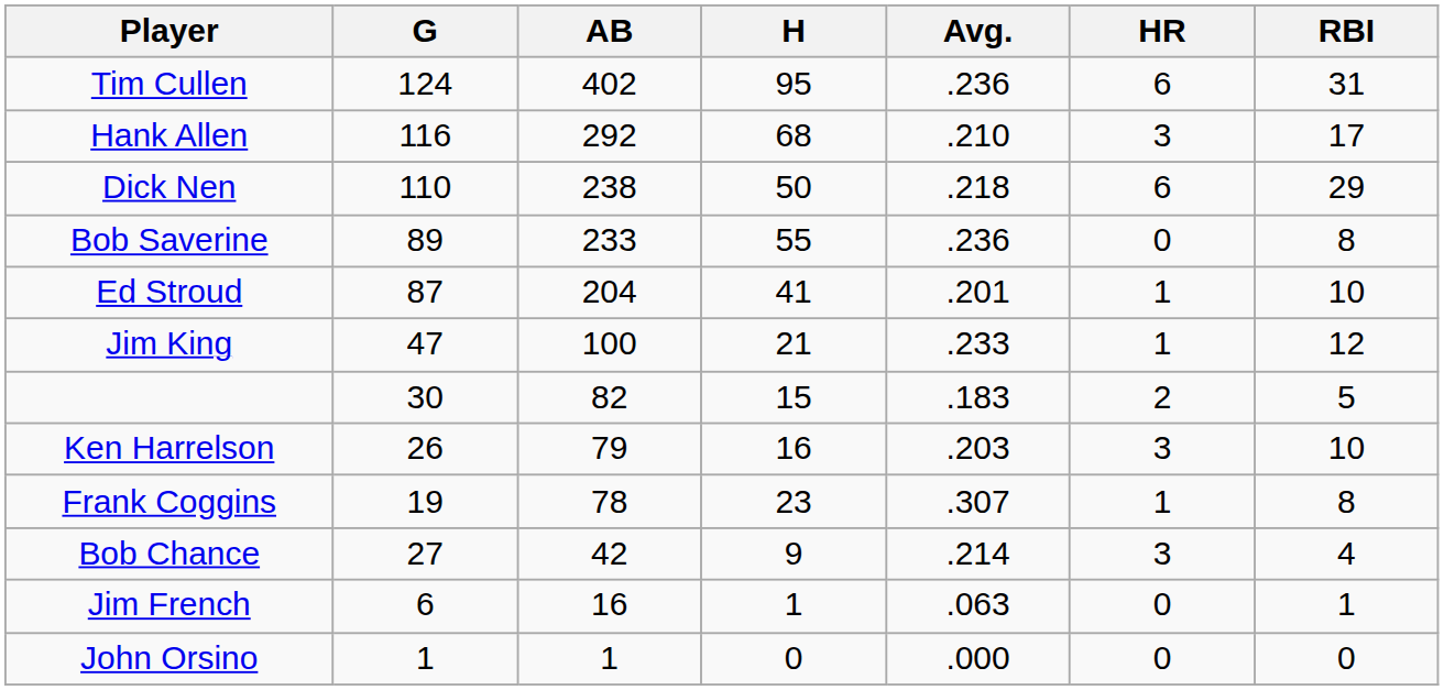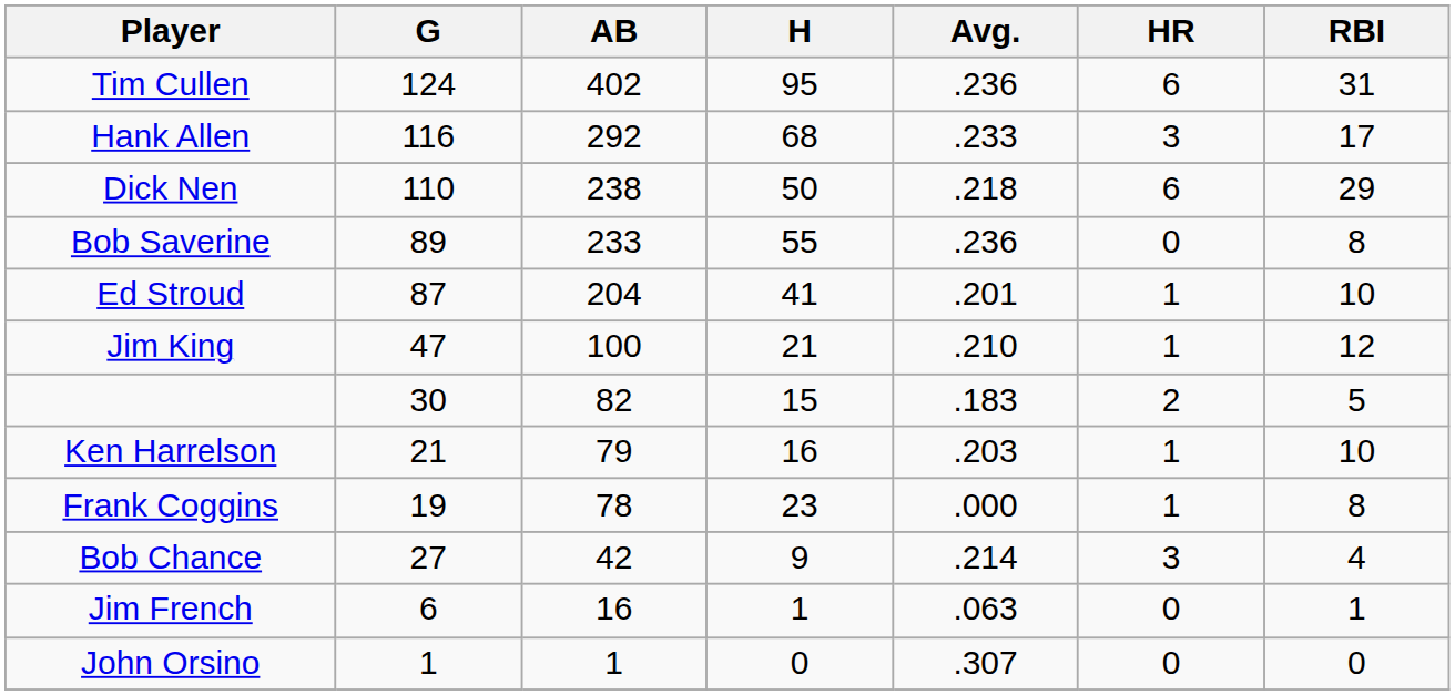Hank Allen | Avg.: .210 -> .233
Jim King | Avg.: .233 -> .210
Ken Harrelson | G: 26 -> 21
Ken Harrelson | HR: 3 -> 1
Frank Coggins | Avg.: .307 -> .000
John Orsino | Avg.: .000 -> .307
